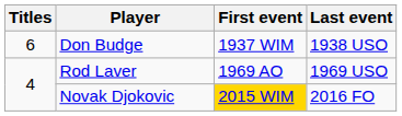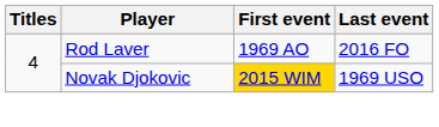- row: 6 | Don Budge | 1937 WIM | 1938 USO
Rod Laver | Last event: 1969 USO -> 2016 FO
Novak Djokovic | Last event: 2016 FO -> 1969 USO
